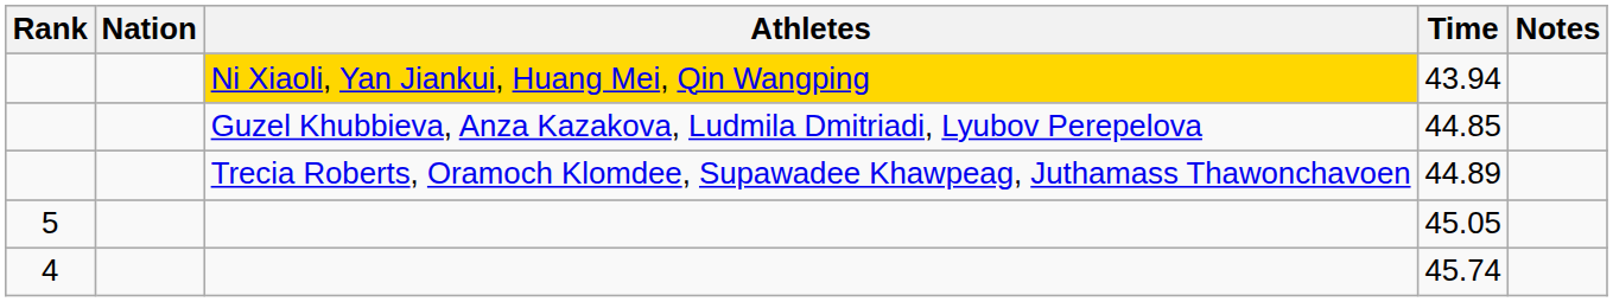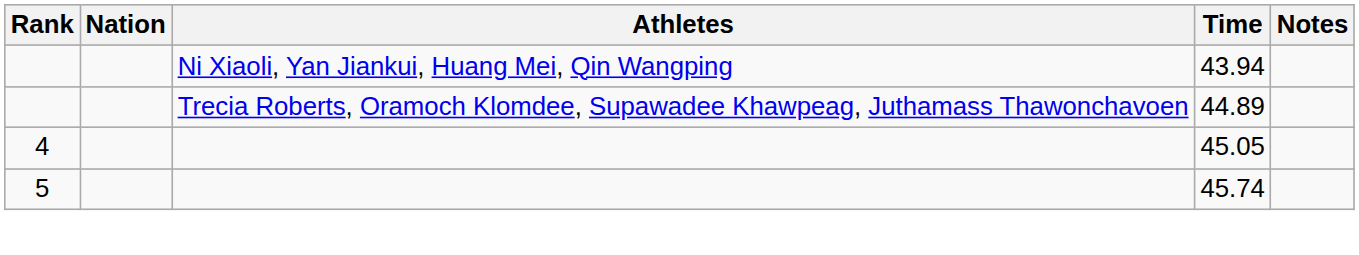43.94 | Athletes: gold background -> no background
- row: Guzel Khubbieva, Anza Kazakova, Ludmila Dmitriadi, Lyubov Perepelova | 44.85
45.05 | Rank: 5 -> 4
45.74 | Rank: 4 -> 5
